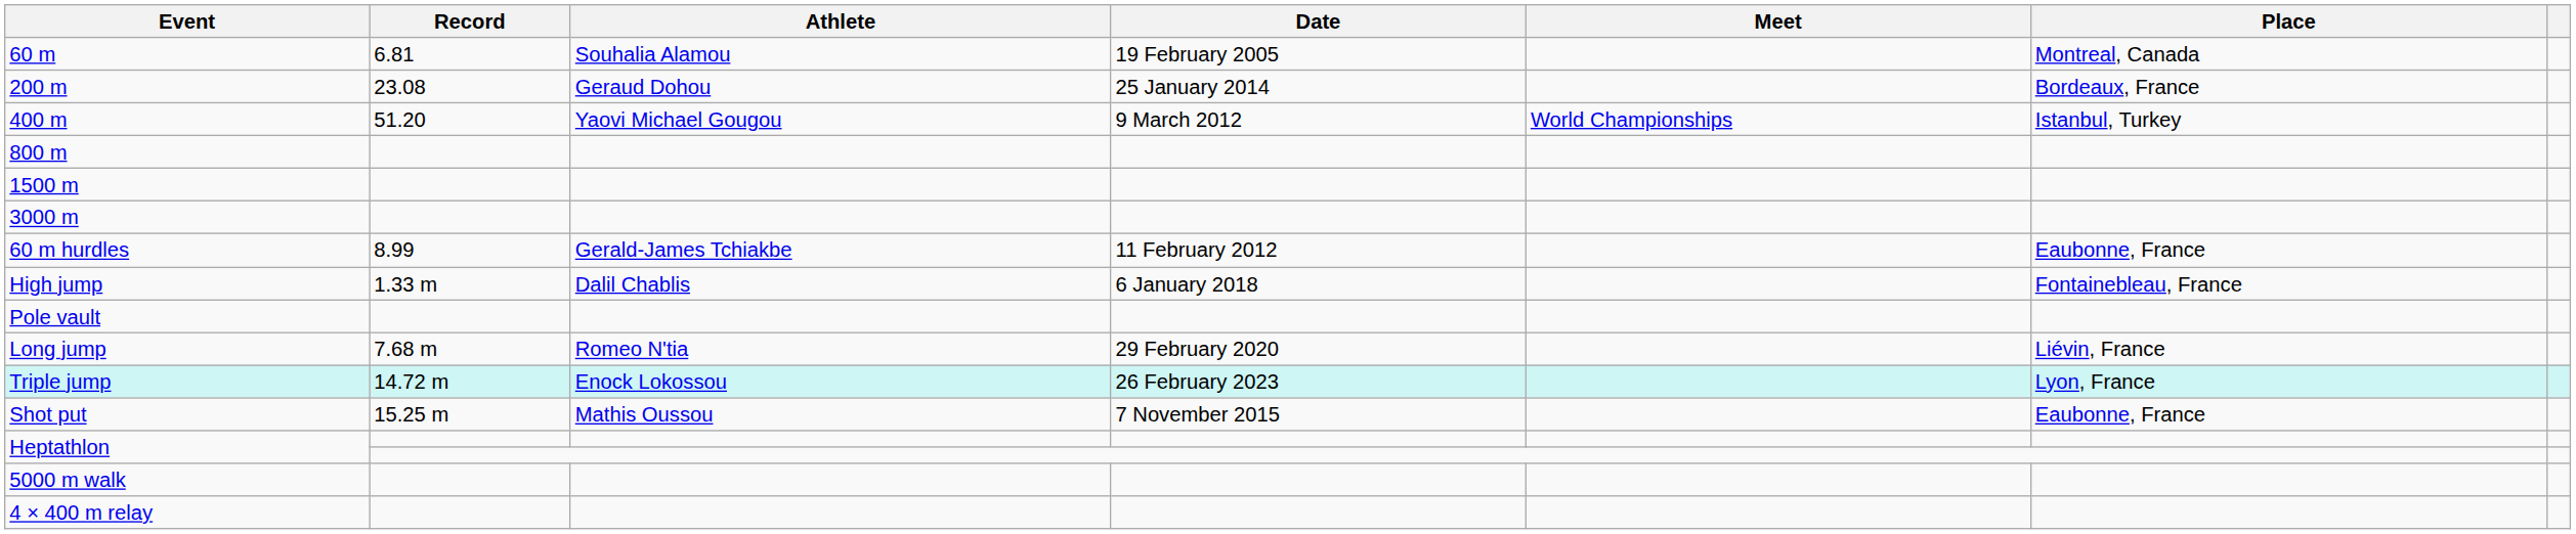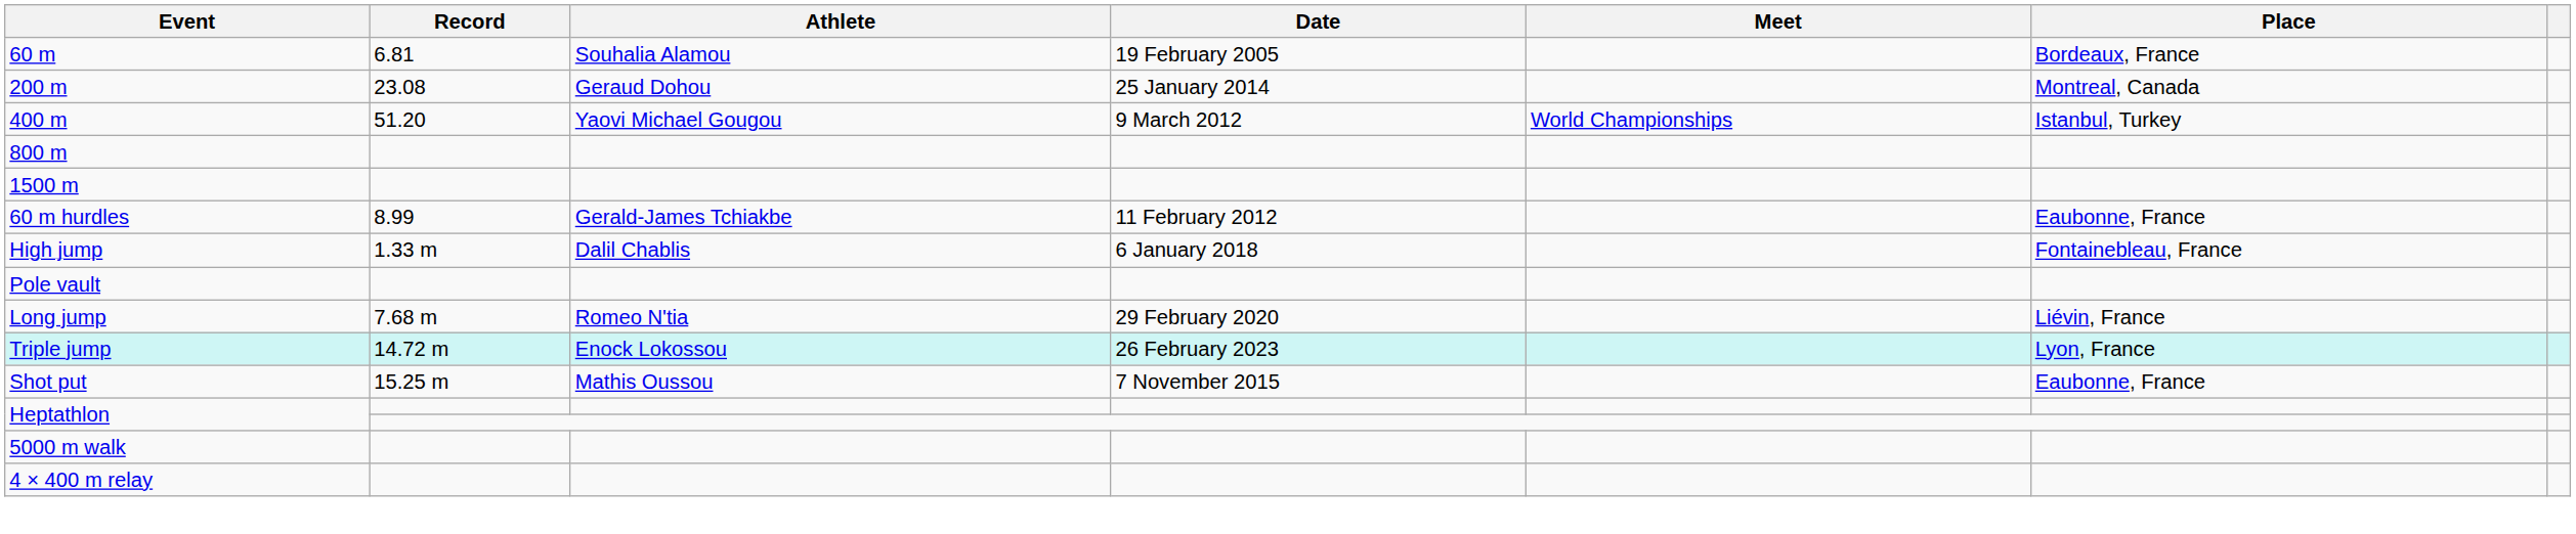60 m | Place: Montreal, Canada -> Bordeaux, France
200 m | Place: Bordeaux, France -> Montreal, Canada
- row: 3000 m
